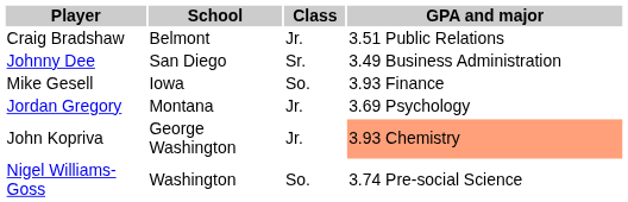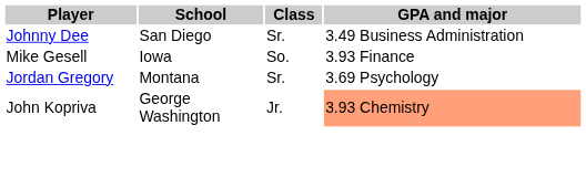- row: Craig Bradshaw | Belmont | Jr. | 3.51 Public Relations
Jordan Gregory | Class: Jr. -> Sr.
- row: Nigel Williams-Goss | Washington | So. | 3.74 Pre-social Science
